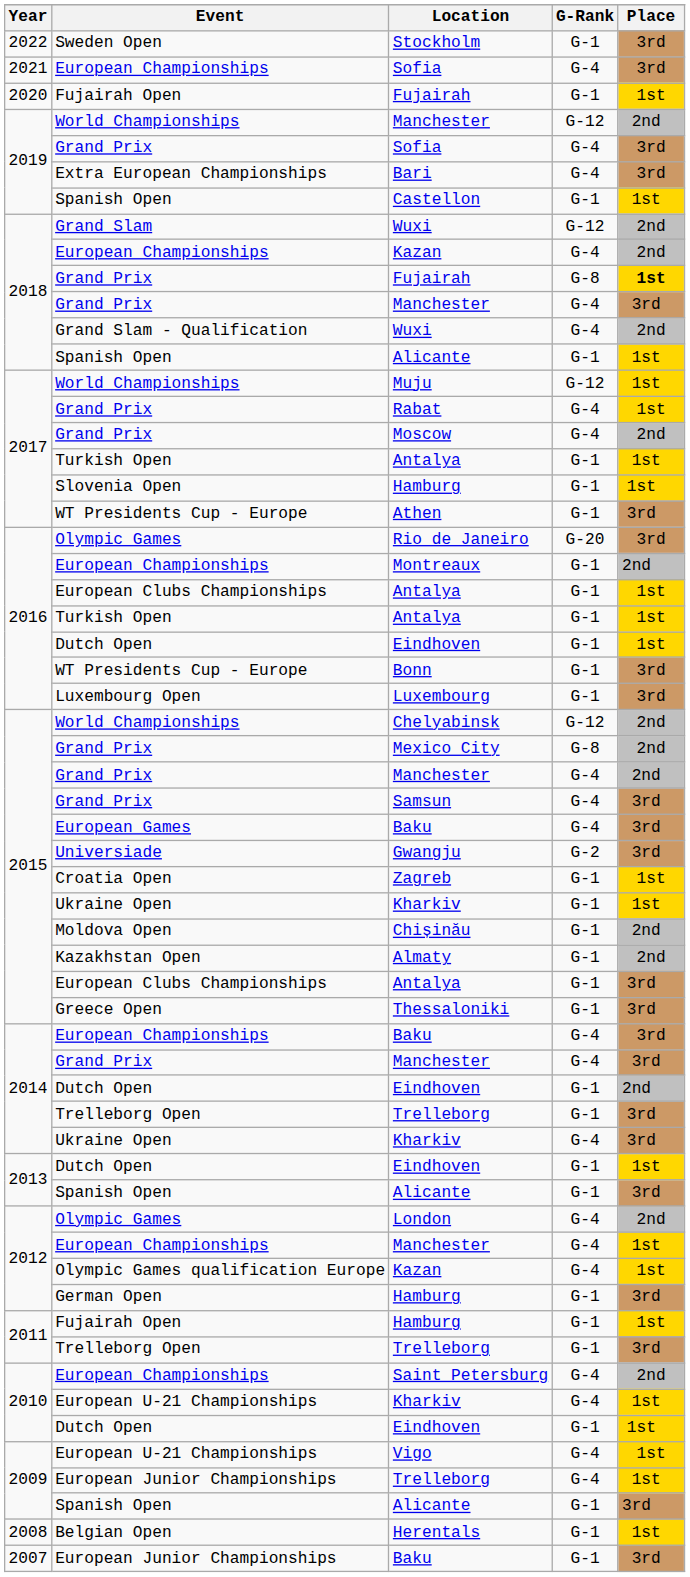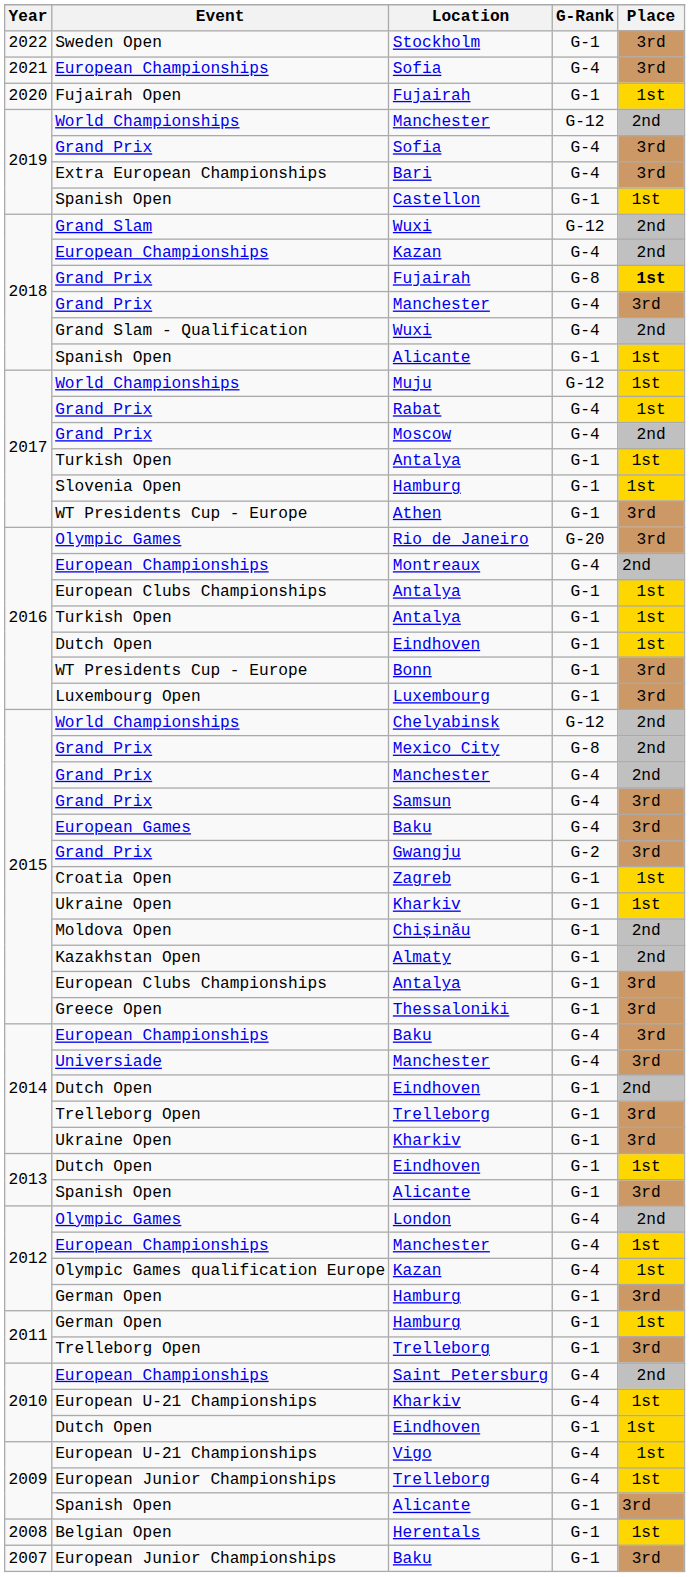Montreaux | G-Rank: G-1 -> G-4
Gwangju | Event: Universiade -> Grand Prix
2014 / Manchester | Event: Grand Prix -> Universiade
2014 / Kharkiv | G-Rank: G-4 -> G-1
2011 / Hamburg | Event: Fujairah Open -> German Open
